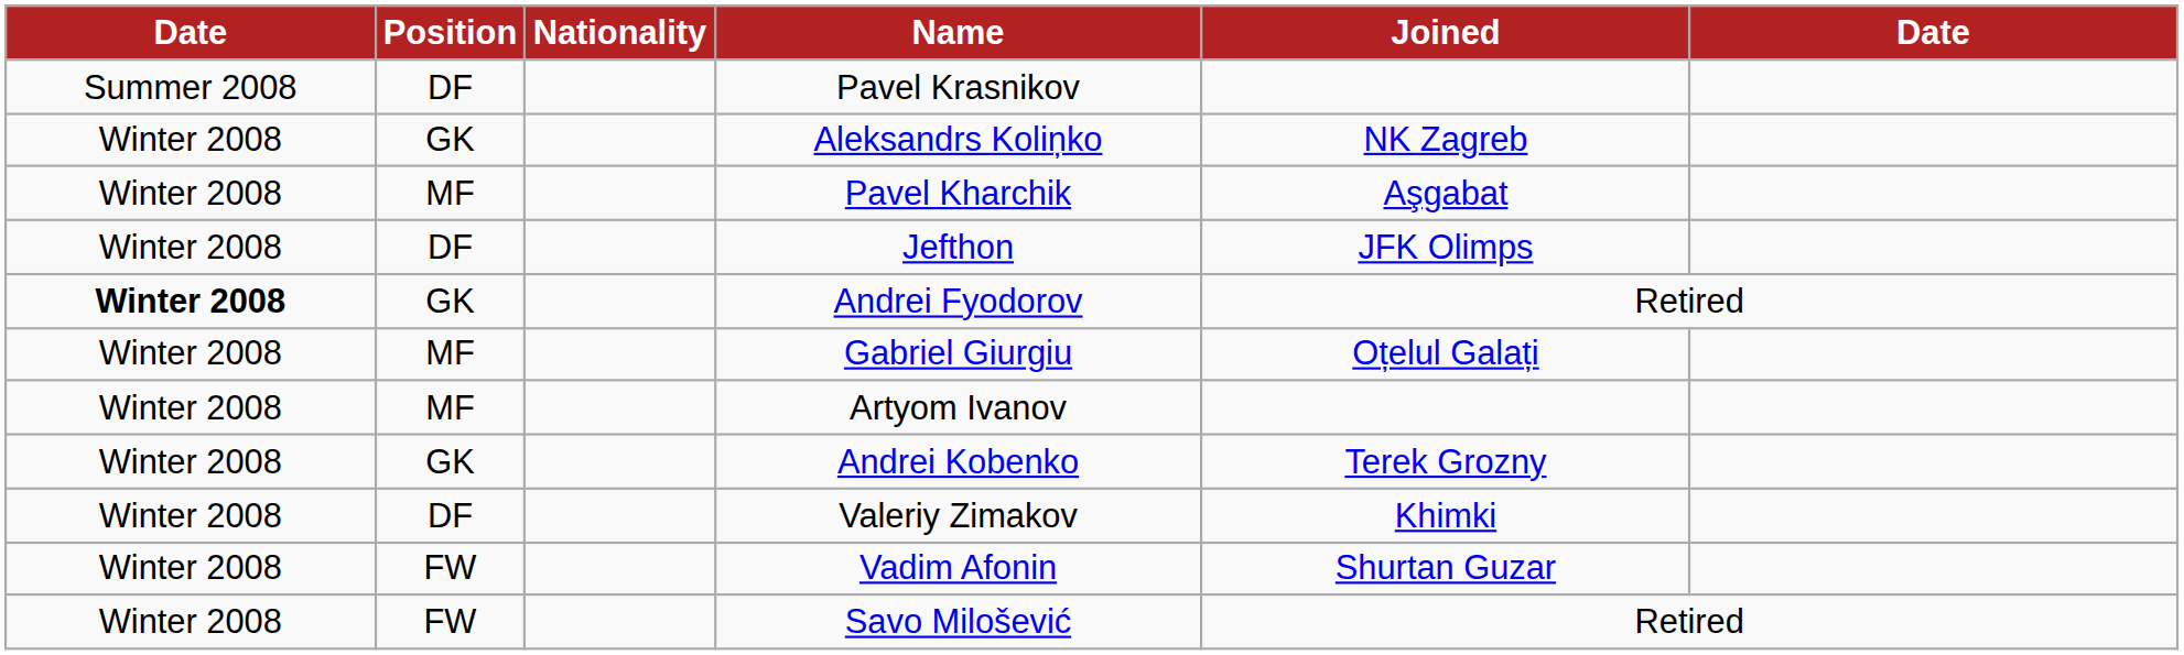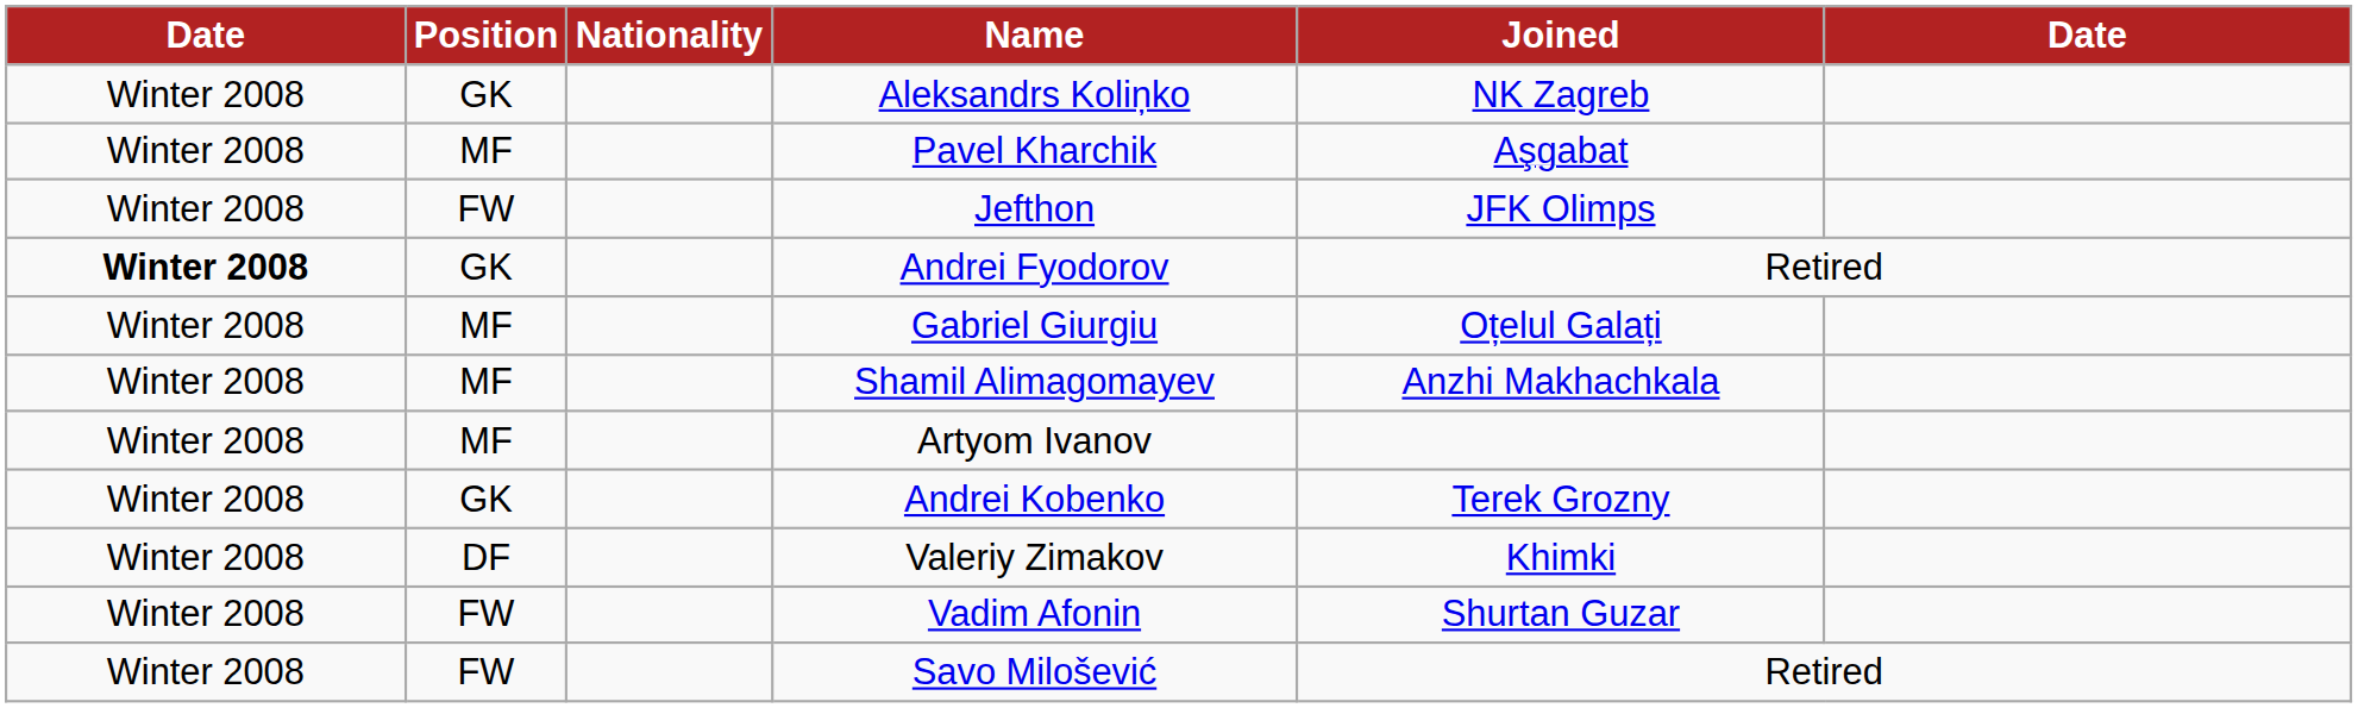- row: Summer 2008 | DF | Pavel Krasnikov
Jefthon | Position: DF -> FW
+ row: Winter 2008 | MF | Shamil Alimagomayev | Anzhi Makhachkala
